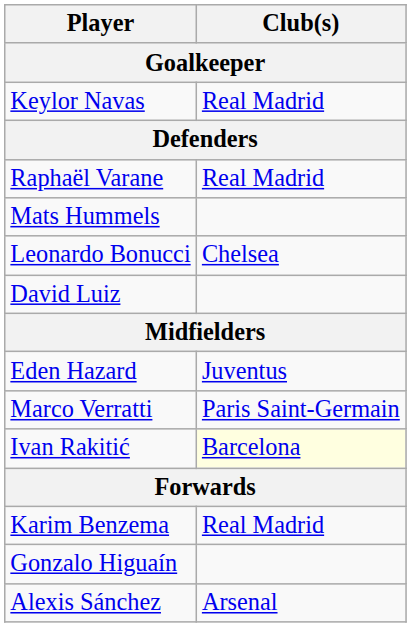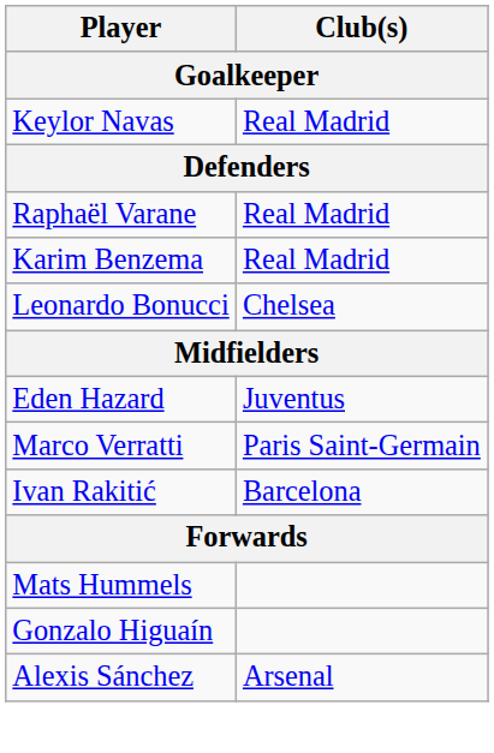rows swapped: Mats Hummels <-> Karim Benzema
- row: David Luiz
Ivan Rakitić | Club(s): lightyellow background -> no background
